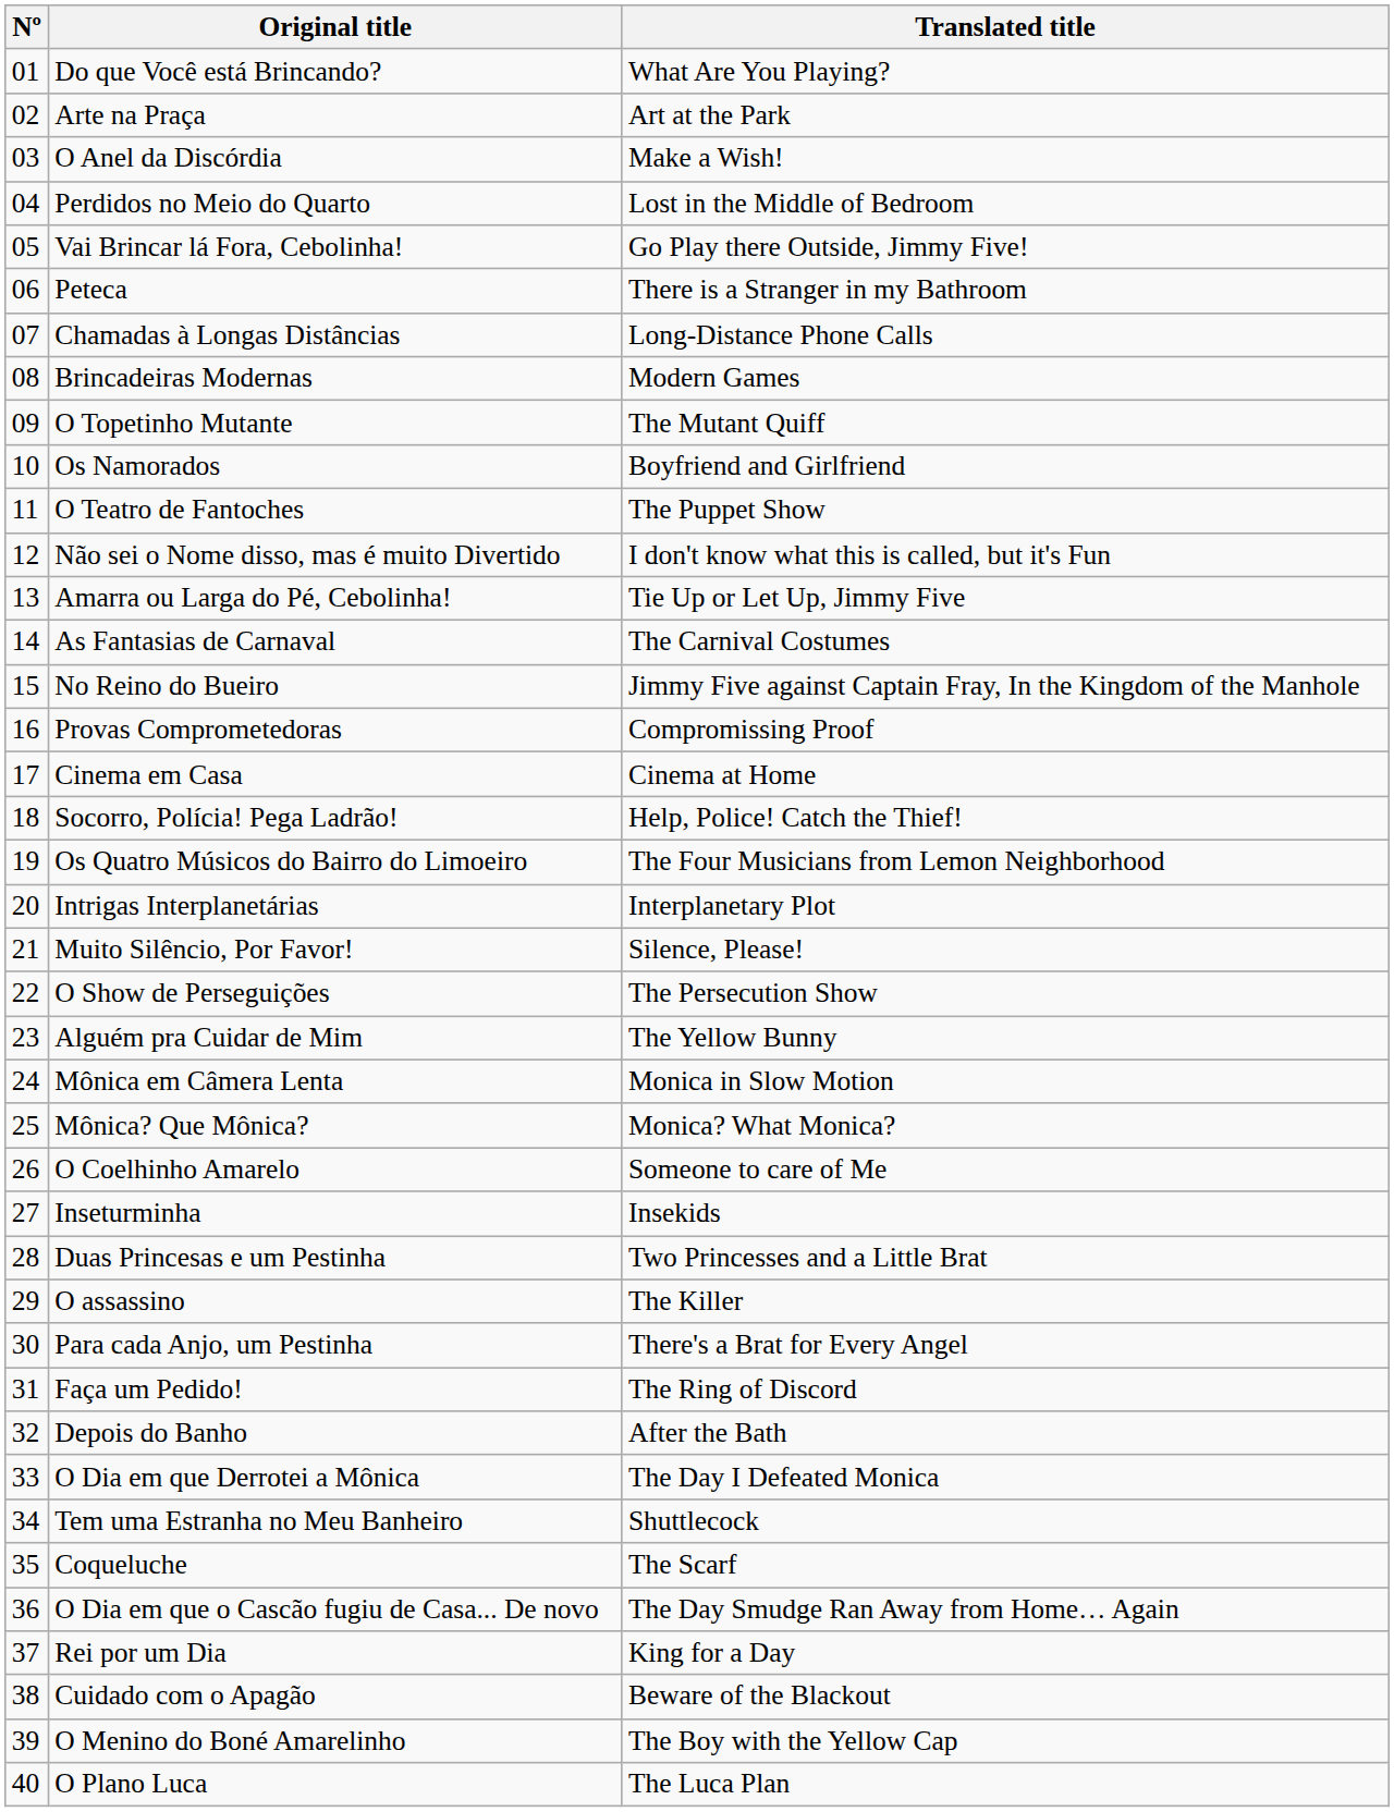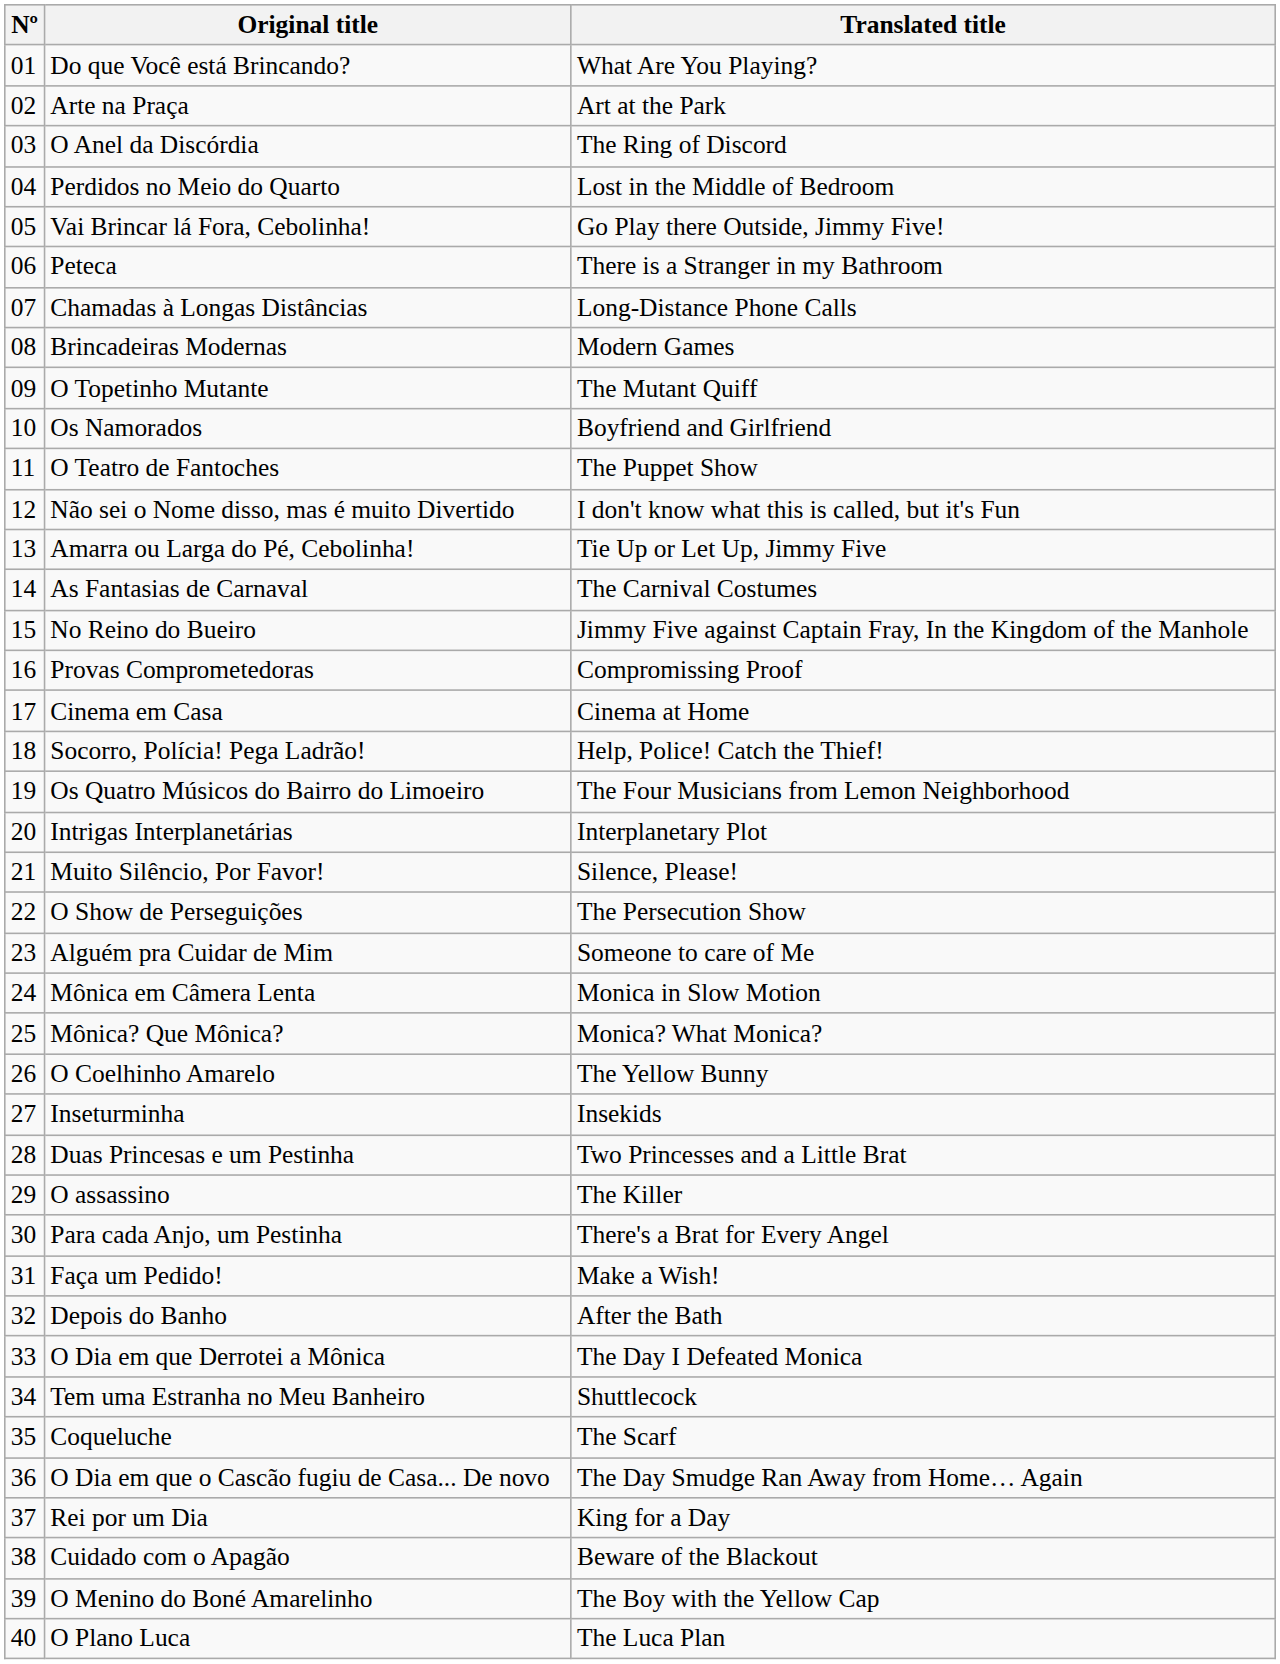O Anel da Discórdia | Translated title: Make a Wish! -> The Ring of Discord
Alguém pra Cuidar de Mim | Translated title: The Yellow Bunny -> Someone to care of Me
O Coelhinho Amarelo | Translated title: Someone to care of Me -> The Yellow Bunny
Faça um Pedido! | Translated title: The Ring of Discord -> Make a Wish!
